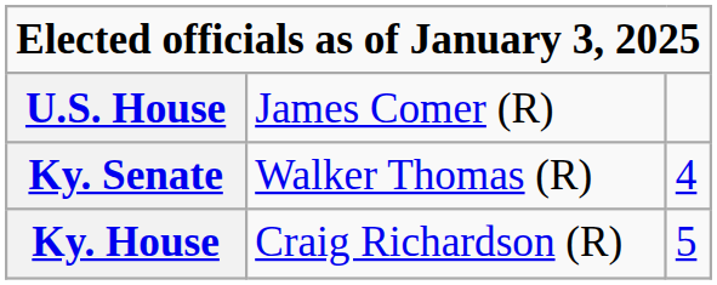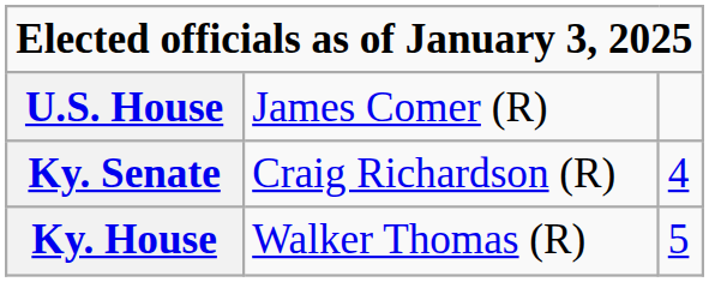Ky. Senate | column 2: Walker Thomas (R) -> Craig Richardson (R)
Ky. House | column 2: Craig Richardson (R) -> Walker Thomas (R)
